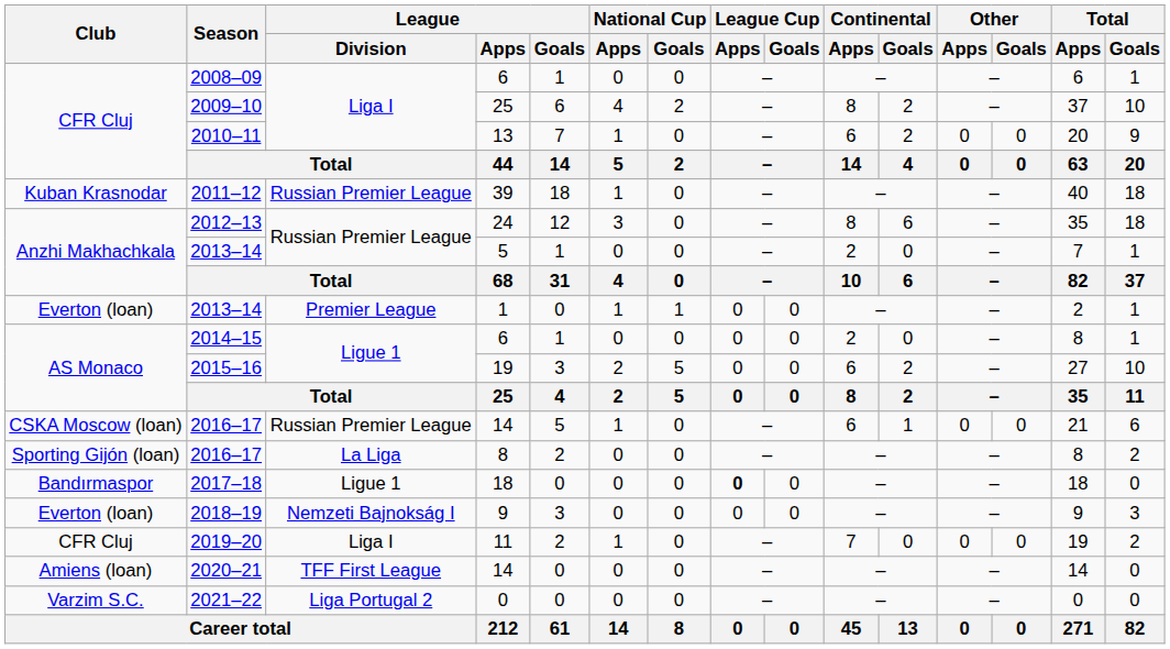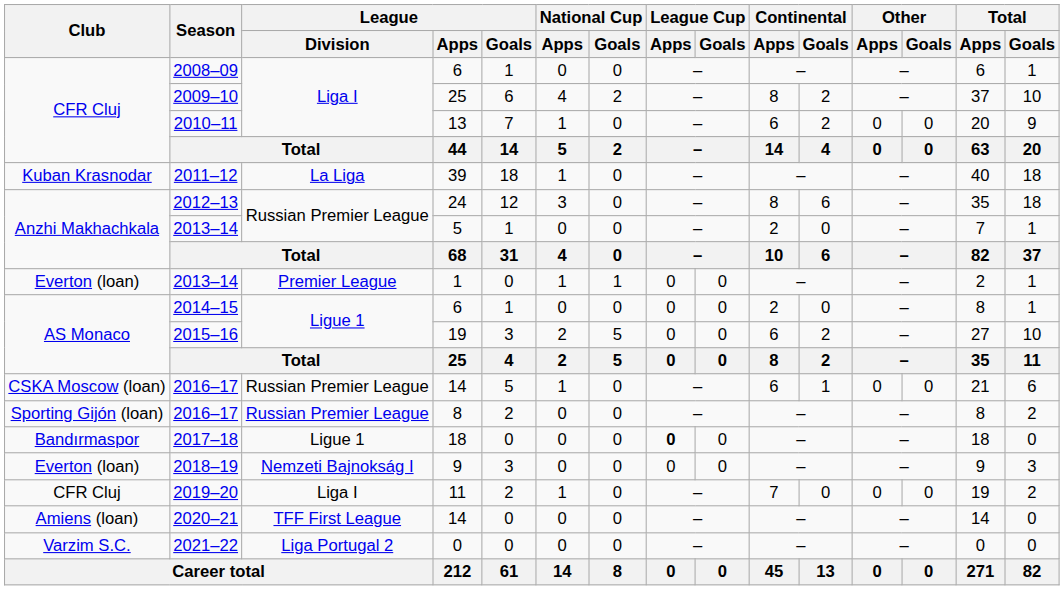2011–12 | League / Division: Russian Premier League -> La Liga
2016–17 / 8 | League / Division: La Liga -> Russian Premier League
